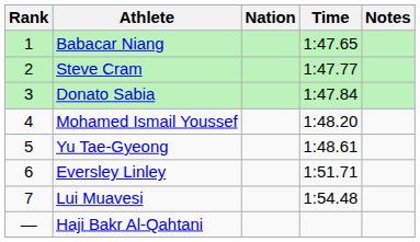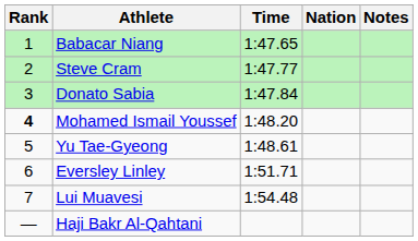columns swapped: Nation <-> Time
Mohamed Ismail Youssef | Rank: normal -> bold
